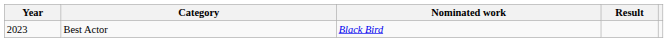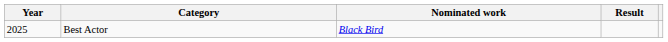Best Actor | Year: 2023 -> 2025
